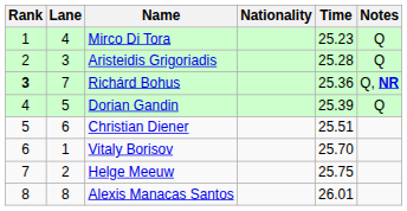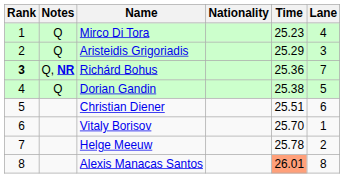columns swapped: Lane <-> Notes
Aristeidis Grigoriadis | Time: 25.28 -> 25.29
Dorian Gandin | Time: 25.39 -> 25.38
Helge Meeuw | Time: 25.75 -> 25.78
Alexis Manacas Santos | Time: no background -> lightsalmon background
